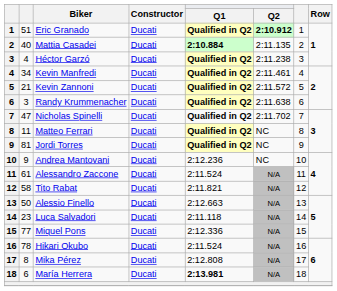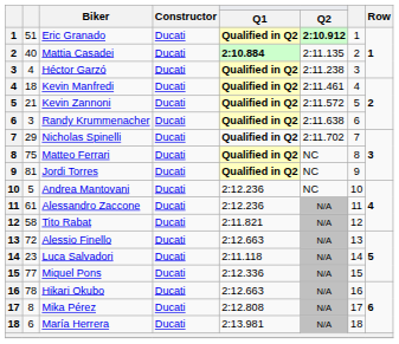Kevin Manfredi | column 2: 34 -> 18
Nicholas Spinelli | column 2: 47 -> 29
Matteo Ferrari | column 2: 11 -> 75
Andrea Mantovani | column 2: 9 -> 5
Alessandro Zaccone | Q1: 2:11.524 -> 2:12.236
Alessio Finello | column 2: 50 -> 72
Hikari Okubo | Q1: 2:11.524 -> 2:12.663
María Herrera | Q1: bold -> normal
